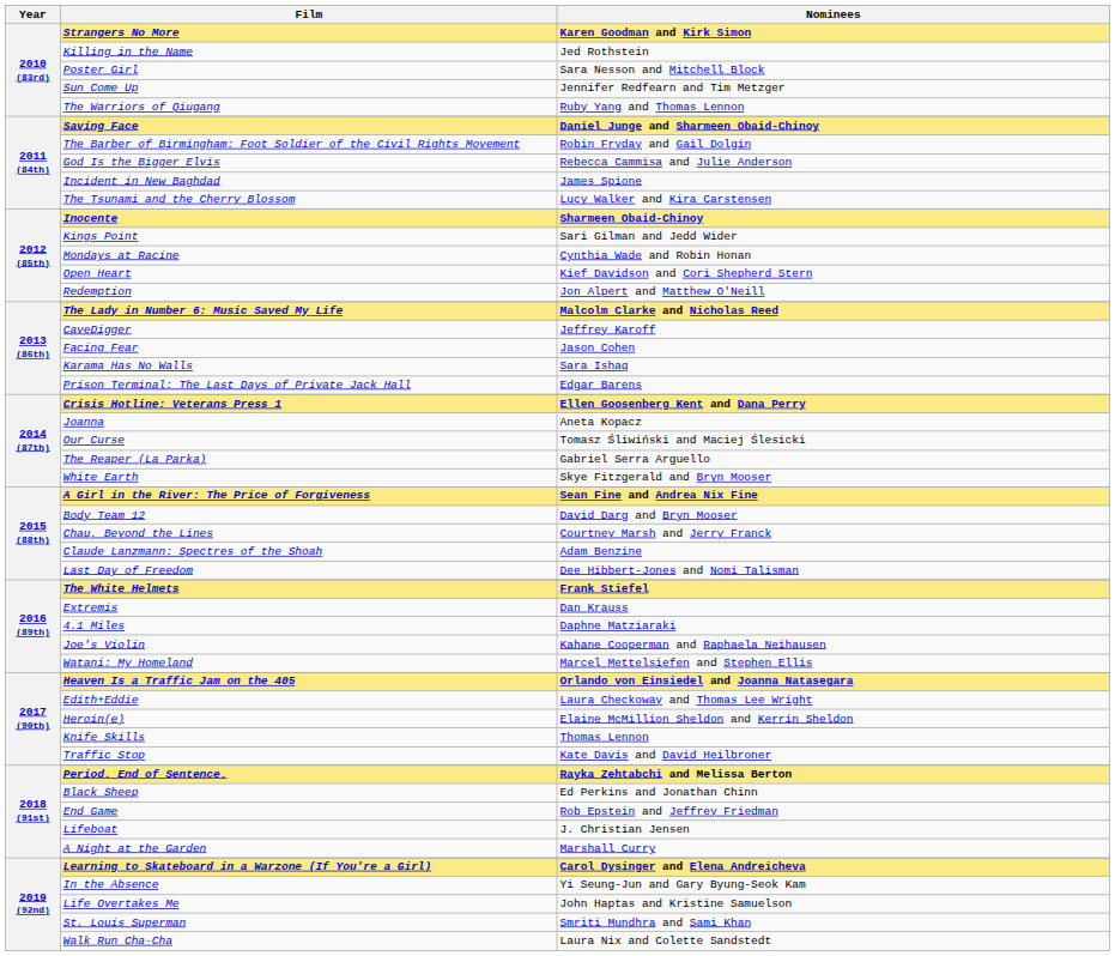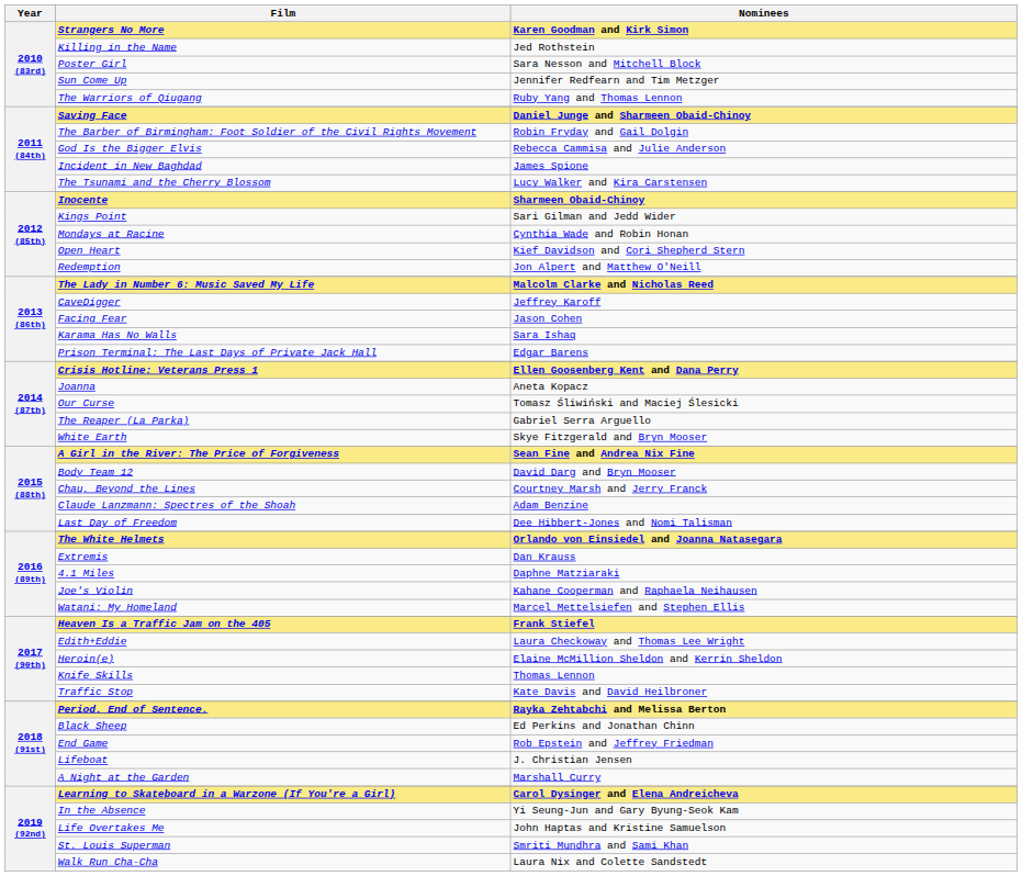The White Helmets | Nominees: Frank Stiefel -> Orlando von Einsiedel and Joanna Natasegara
Heaven Is a Traffic Jam on the 405 | Nominees: Orlando von Einsiedel and Joanna Natasegara -> Frank Stiefel
